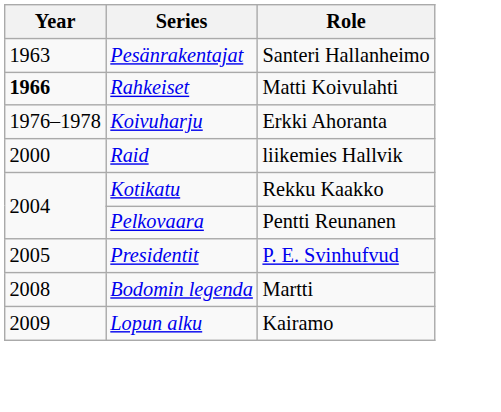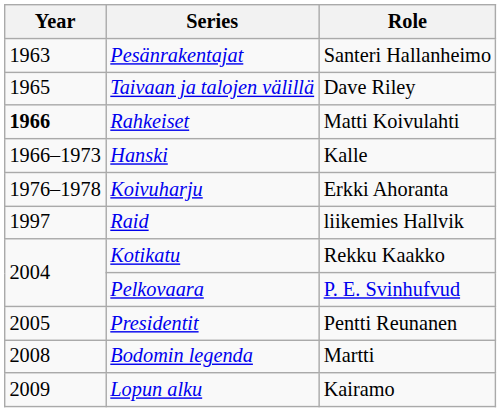+ row: 1965 | Taivaan ja talojen välillä | Dave Riley
+ row: 1966–1973 | Hanski | Kalle
Raid | Year: 2000 -> 1997
Pelkovaara | Role: Pentti Reunanen -> P. E. Svinhufvud
Presidentit | Role: P. E. Svinhufvud -> Pentti Reunanen
